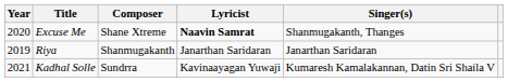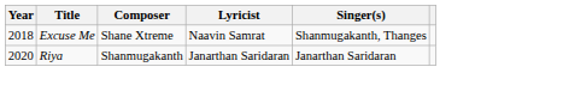Excuse Me | Year: 2020 -> 2018
Excuse Me | Lyricist: bold -> normal
Riya | Year: 2019 -> 2020
- row: 2021 | Kadhal Solle | Sundrra | Kavinaayagan Yuwaji | Kumaresh Kamalakannan, Datin Sri Shaila V
